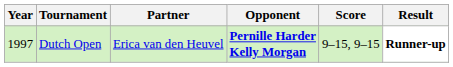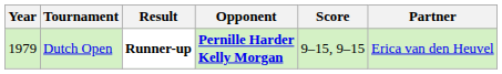columns swapped: Partner <-> Result
Dutch Open | Year: 1997 -> 1979
